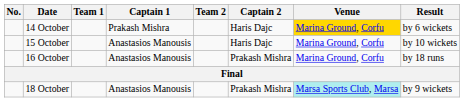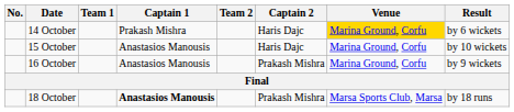16 October | Result: by 18 runs -> by 9 wickets
18 October | Captain 1: normal -> bold
18 October | Venue: paleturquoise background -> no background
18 October | Result: by 9 wickets -> by 18 runs
